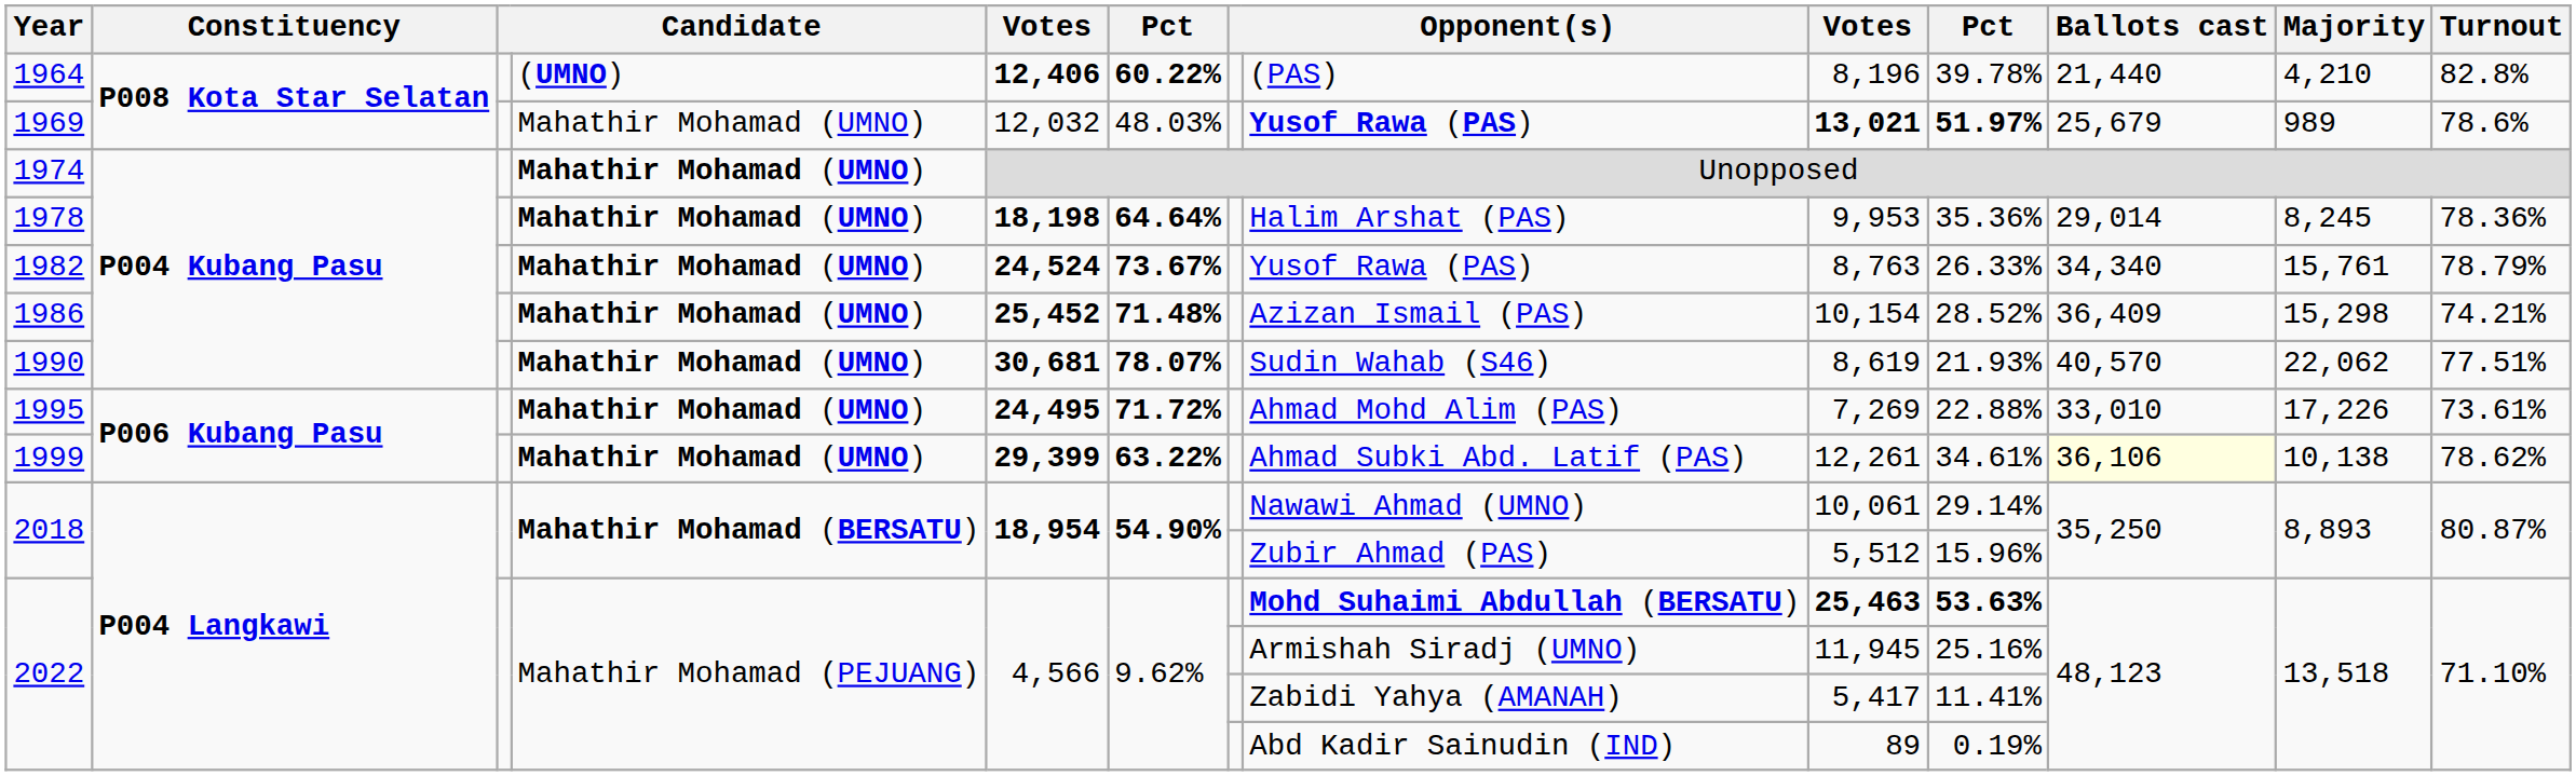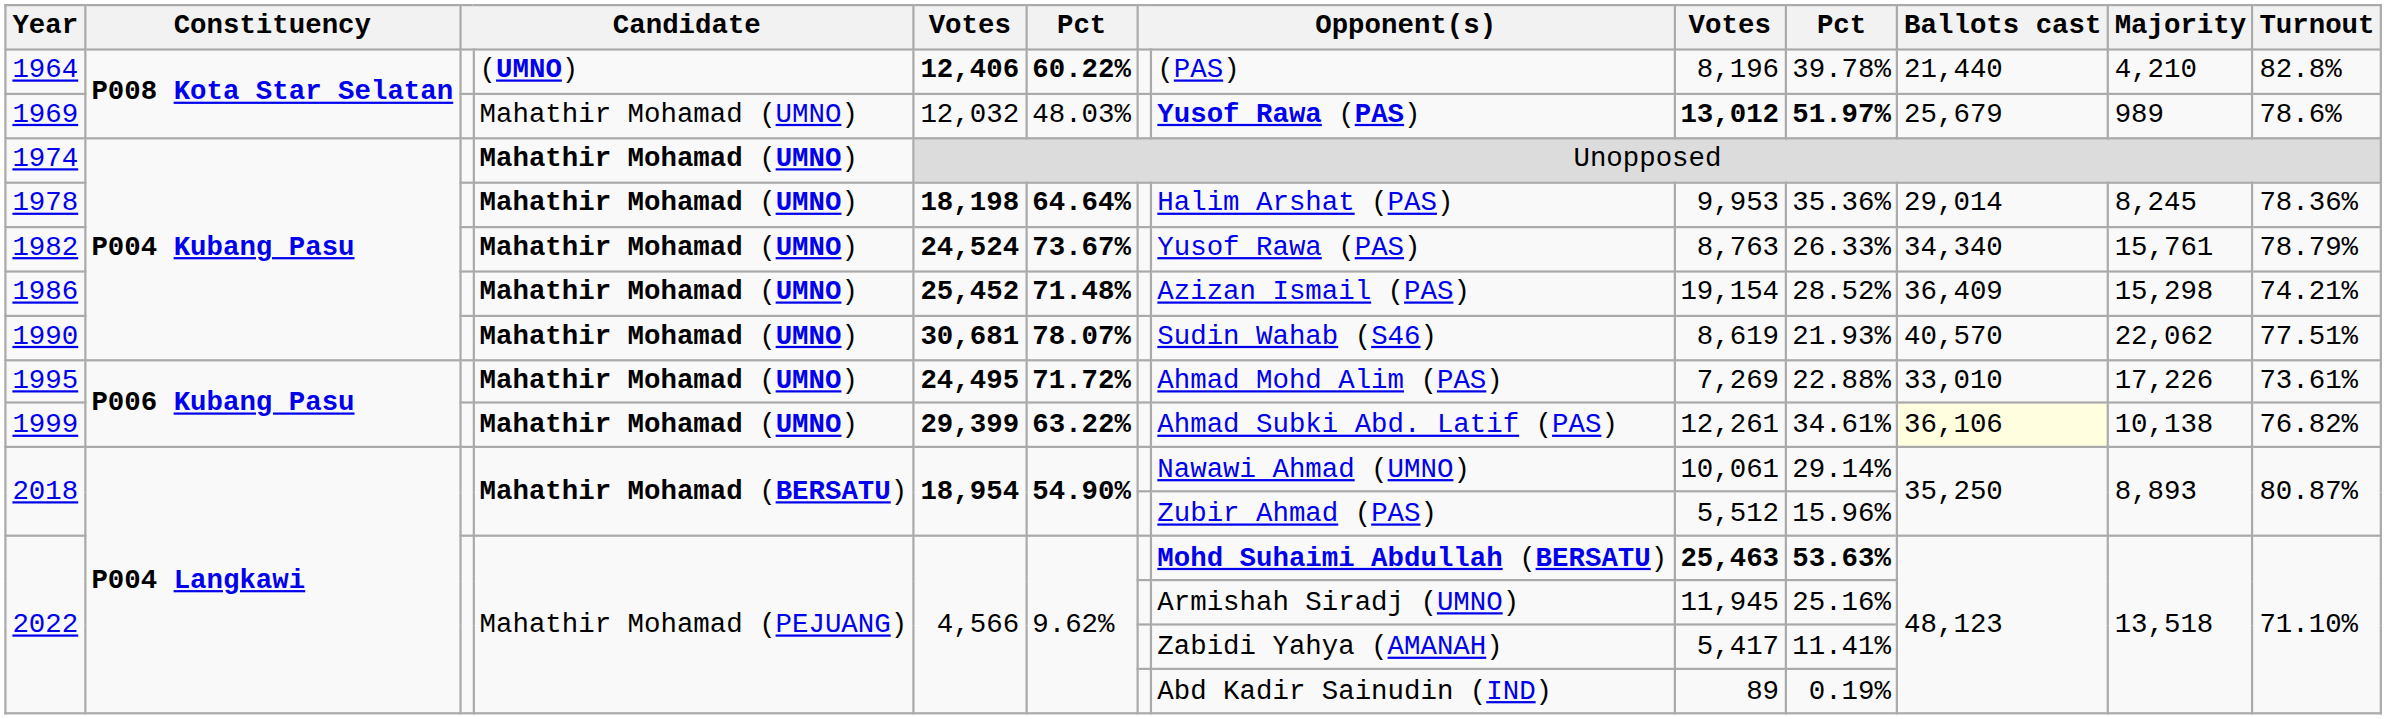1969 | column 9: 13,021 -> 13,012
1986 | column 9: 10,154 -> 19,154
1999 | Turnout: 78.62% -> 76.82%
